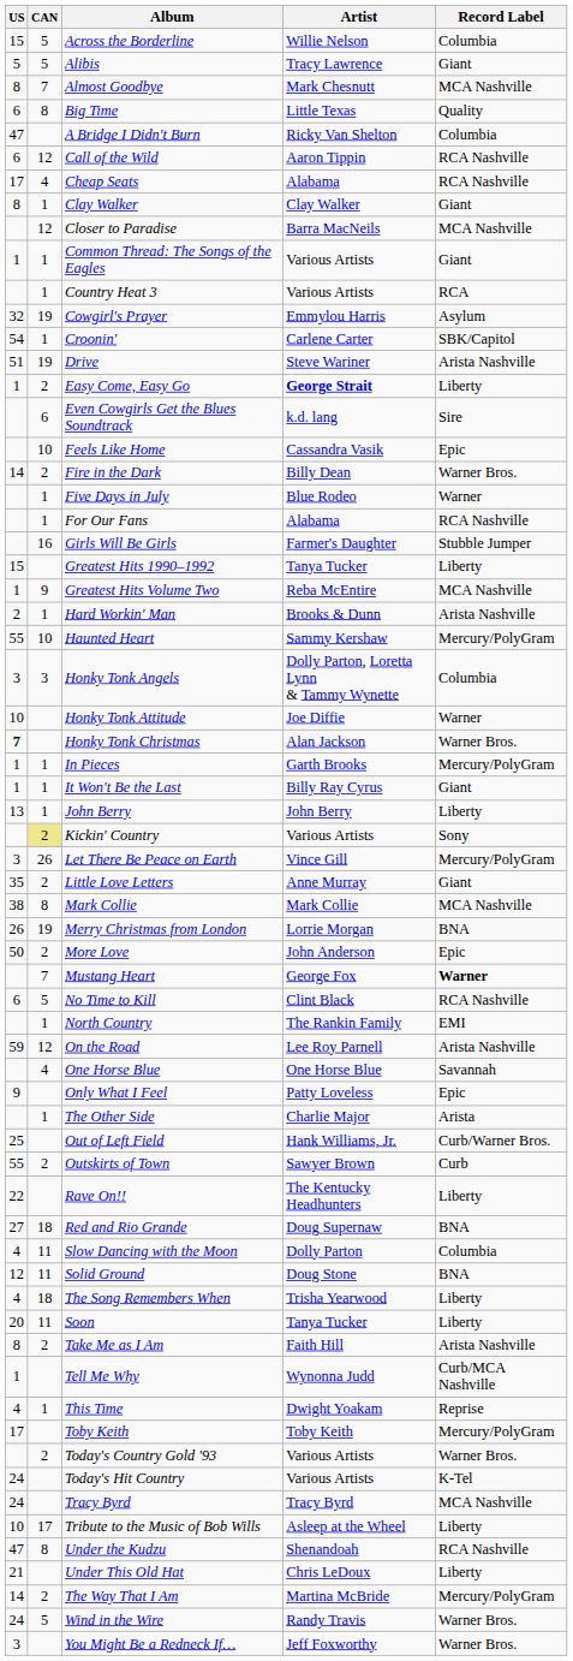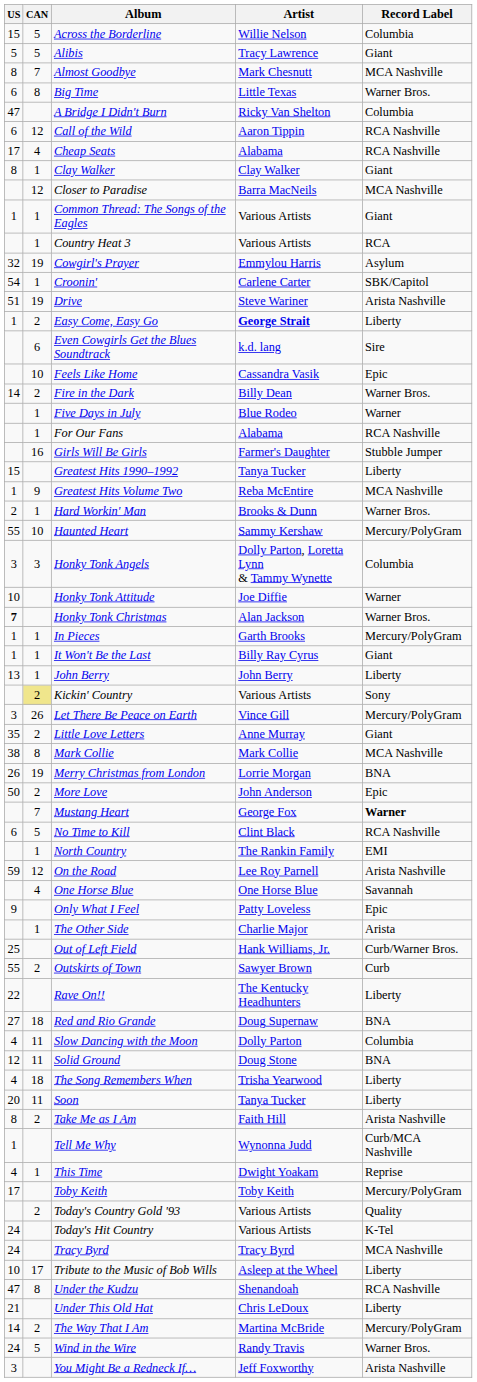Big Time | Record Label: Quality -> Warner Bros.
Hard Workin' Man | Record Label: Arista Nashville -> Warner Bros.
Today's Country Gold '93 | Record Label: Warner Bros. -> Quality
You Might Be a Redneck If… | Record Label: Warner Bros. -> Arista Nashville
